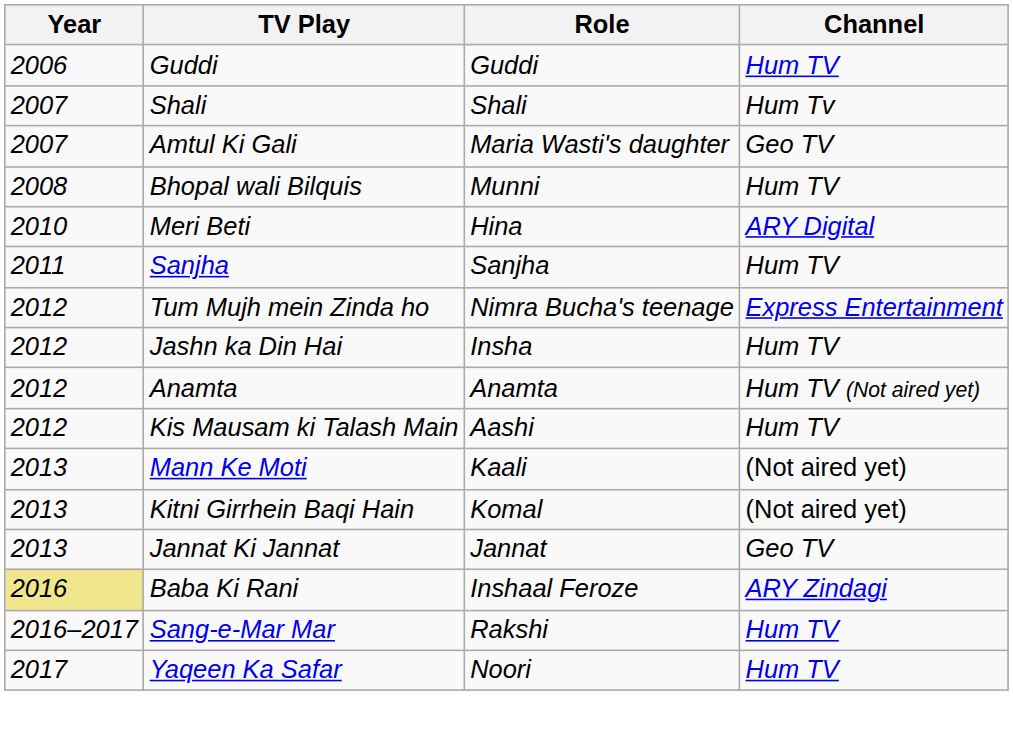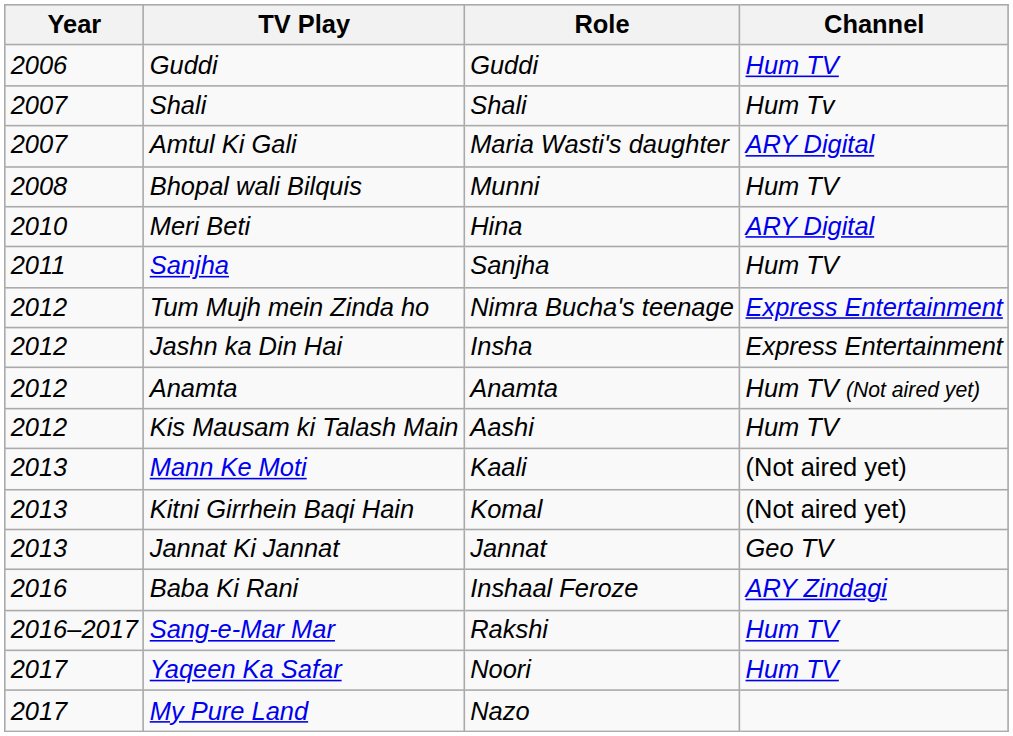Amtul Ki Gali | Channel: Geo TV -> ARY Digital
Jashn ka Din Hai | Channel: Hum TV -> Express Entertainment
Baba Ki Rani | Year: khaki background -> no background
+ row: 2017 | My Pure Land | Nazo
